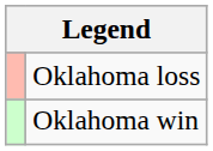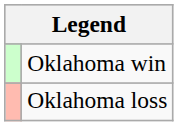rows swapped: Oklahoma win <-> Oklahoma loss
